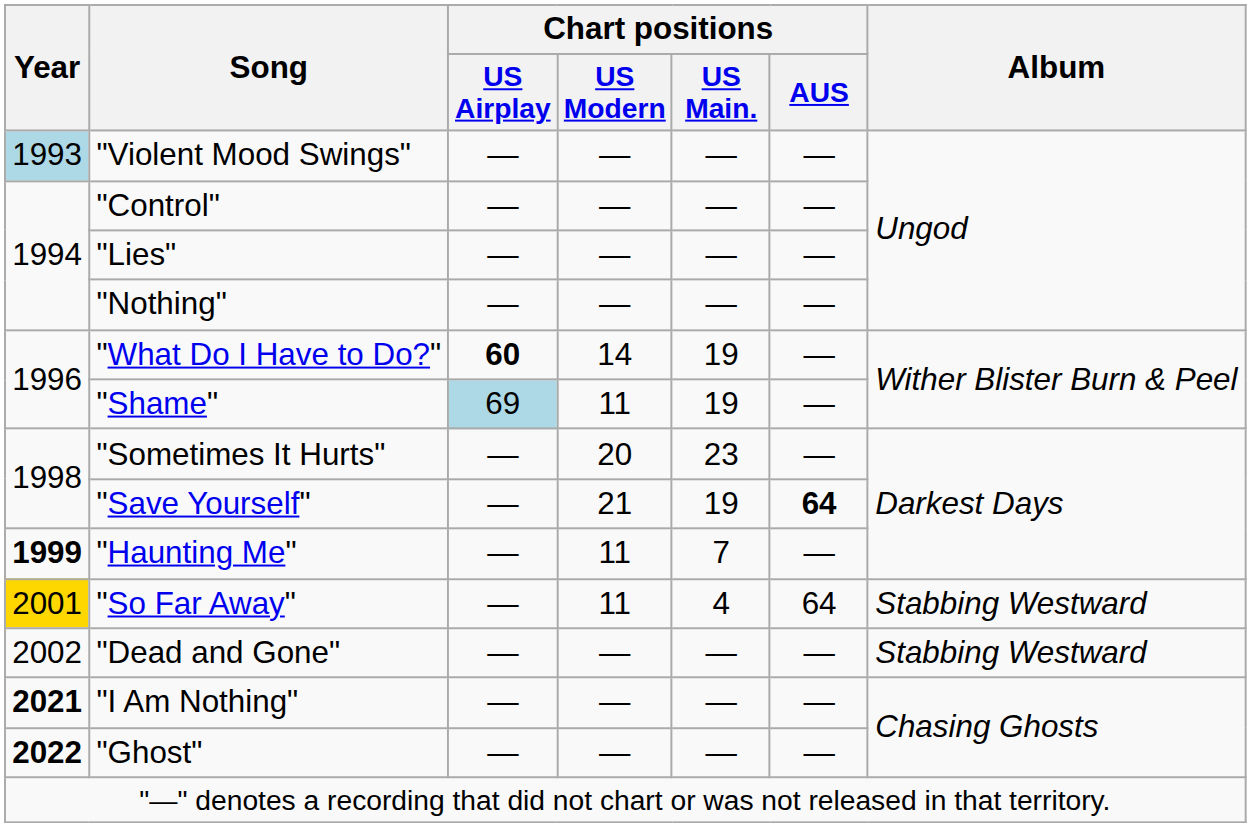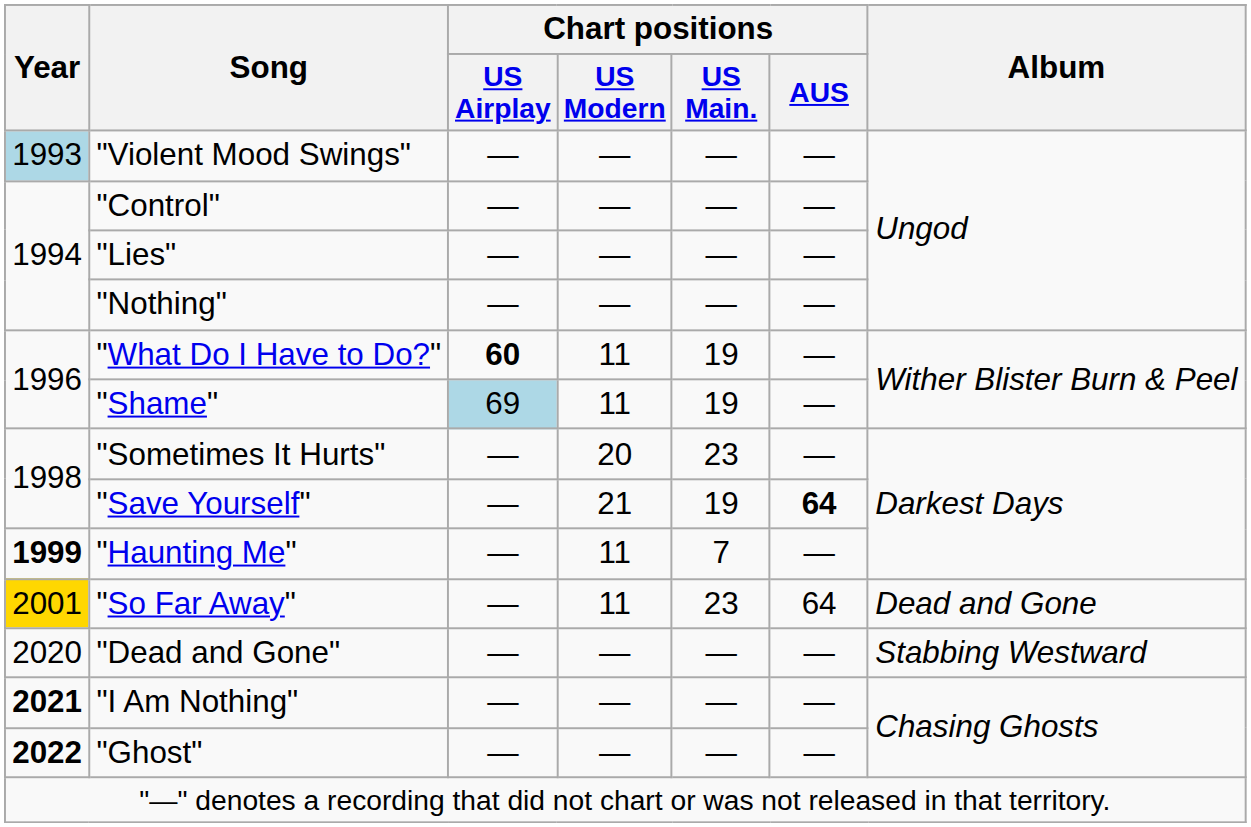"What Do I Have to Do?" | Chart positions / US Modern: 14 -> 11
"So Far Away" | Chart positions / US Main.: 4 -> 23
"So Far Away" | Album: Stabbing Westward -> Dead and Gone
"Dead and Gone" | Year: 2002 -> 2020
